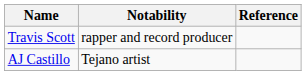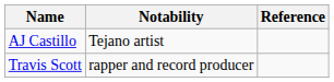rows swapped: AJ Castillo <-> Travis Scott
